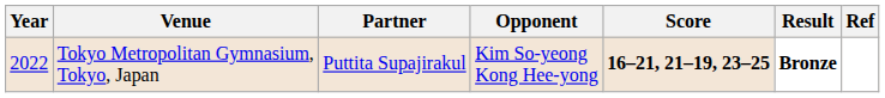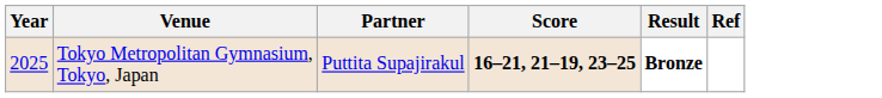- column: Opponent | Kim So-yeong Kong Hee-yong
Tokyo Metropolitan Gymnasium, Tokyo, Japan | Year: 2022 -> 2025
